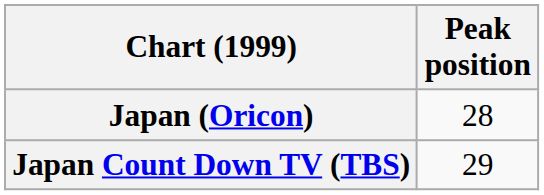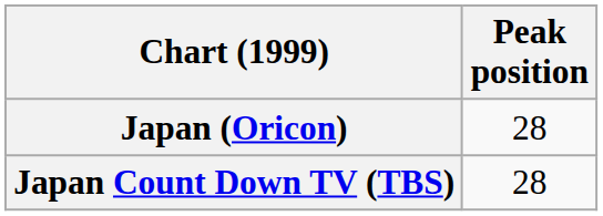Japan Count Down TV (TBS) | Peak position: 29 -> 28
